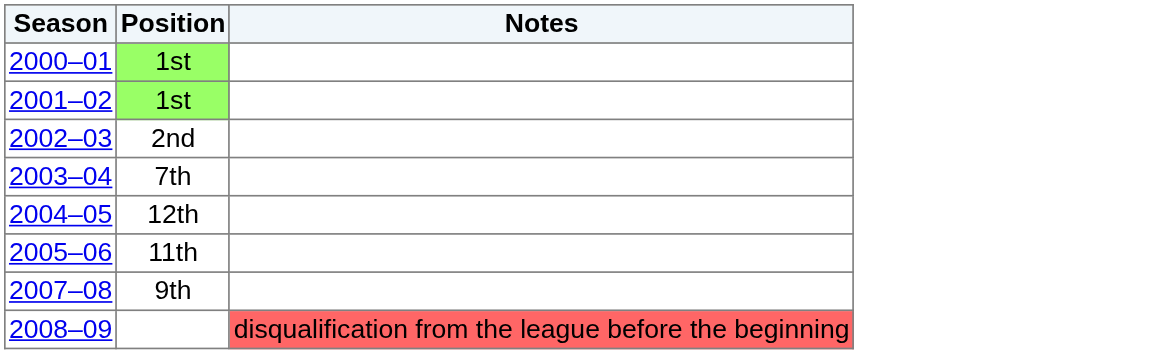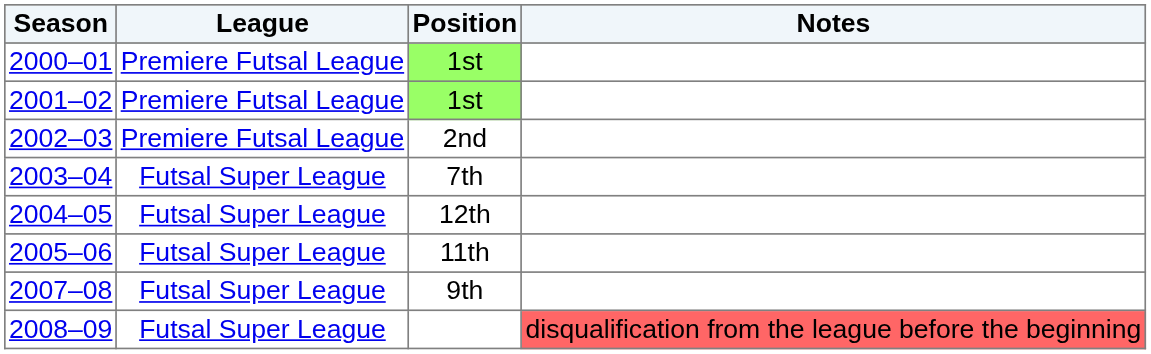+ column: League | Premiere Futsal League | Premiere Futsal League | Premiere Futsal League | Futsal Super League | Futsal Super League | Futsal Super League | Futsal Super League | Futsal Super League
